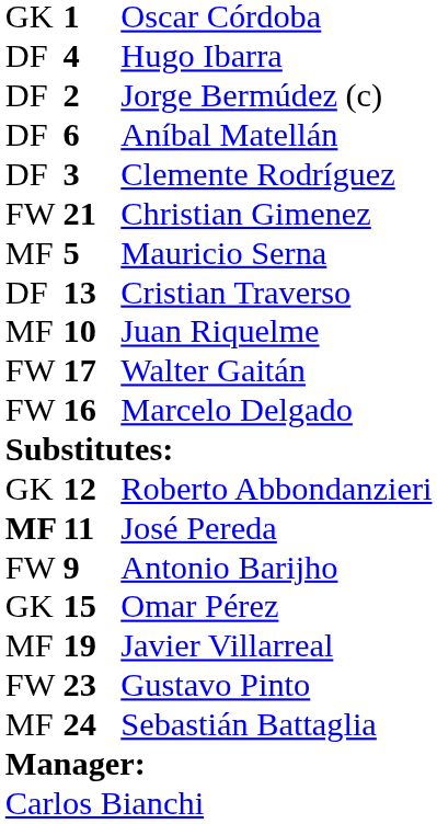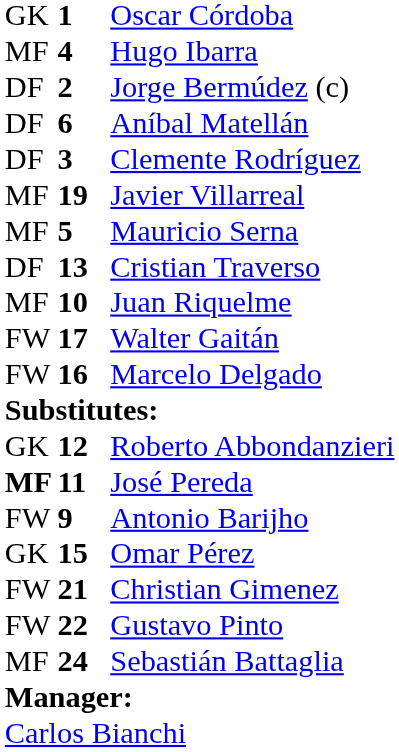Hugo Ibarra | column 1: DF -> MF
rows swapped: Javier Villarreal <-> Christian Gimenez
Gustavo Pinto | column 2: 23 -> 22
